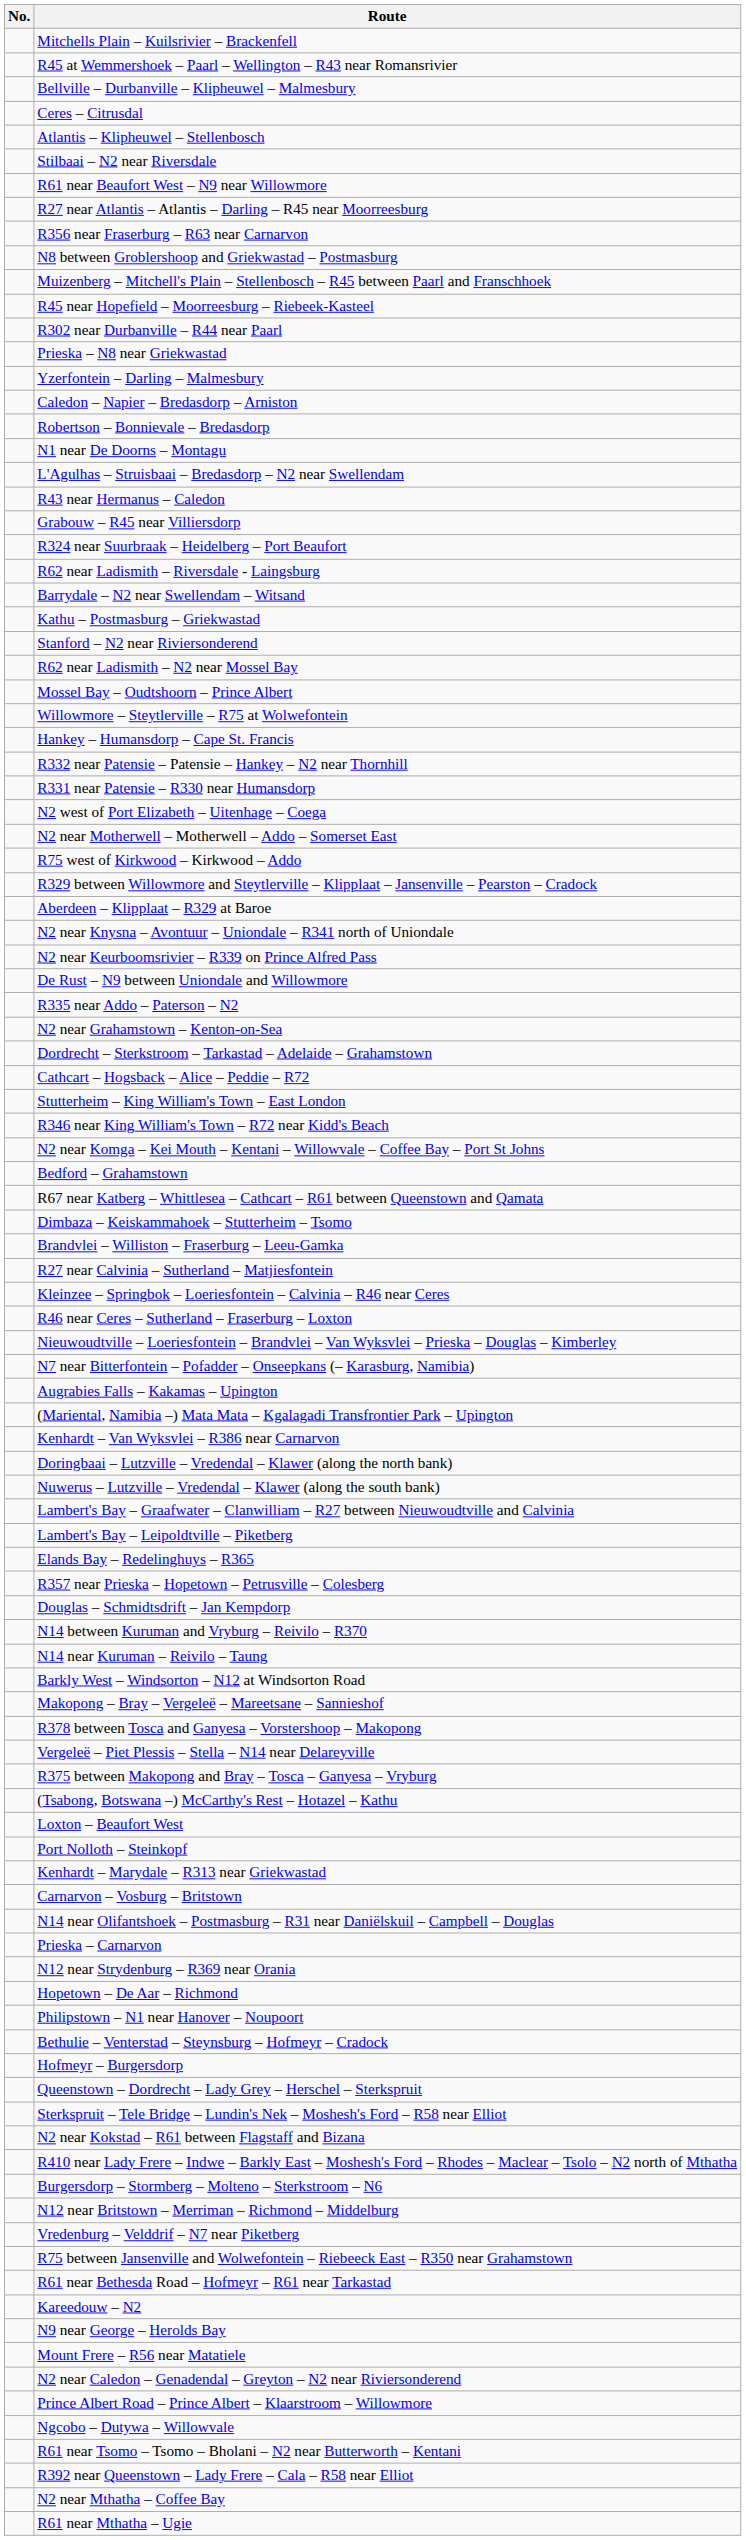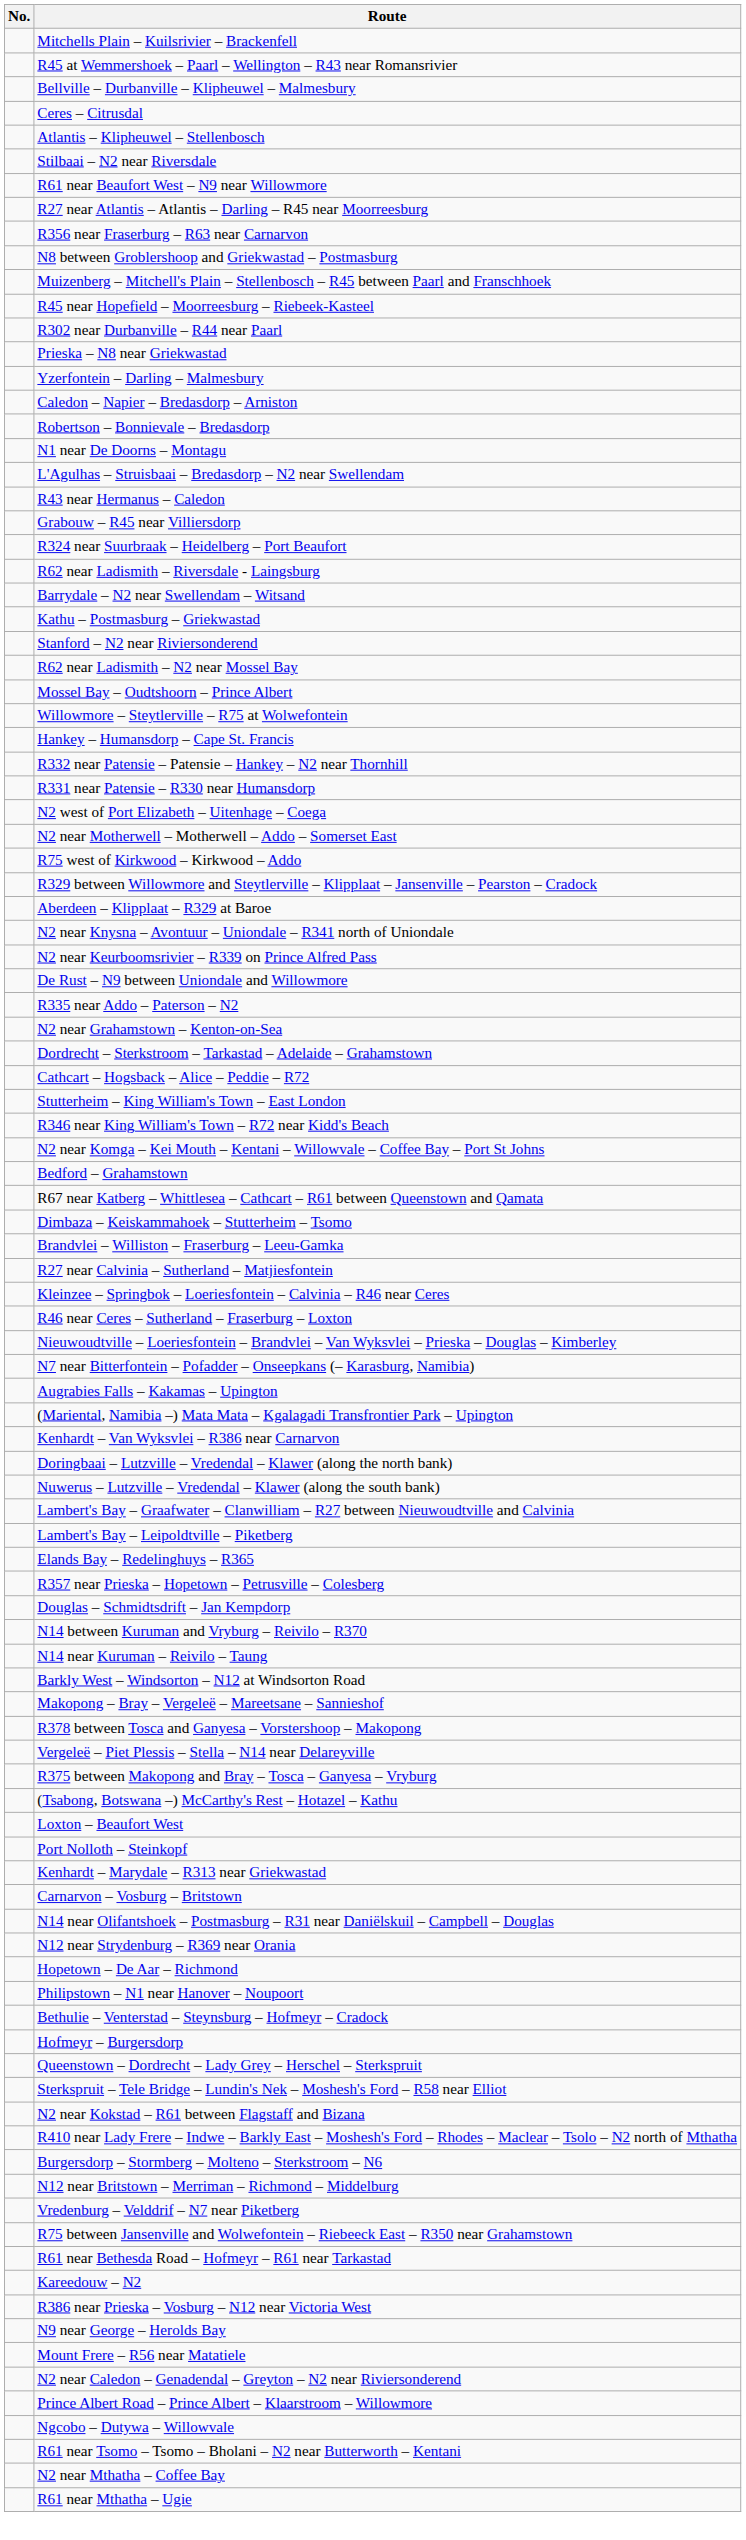- row: Prieska – Carnarvon
+ row: R386 near Prieska – Vosburg – N12 near Victoria West
- row: R392 near Queenstown – Lady Frere – Cala – R58 near Elliot
